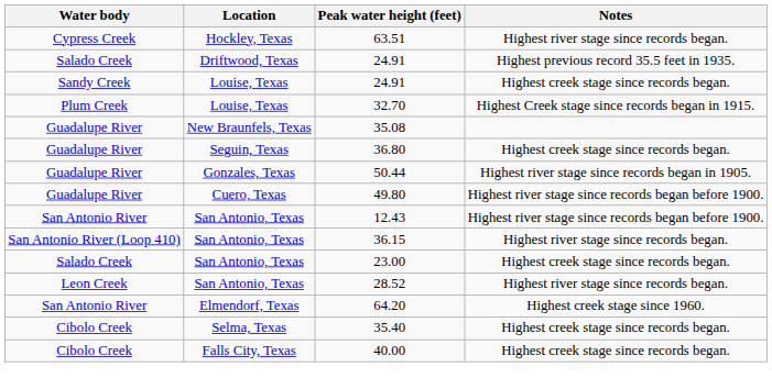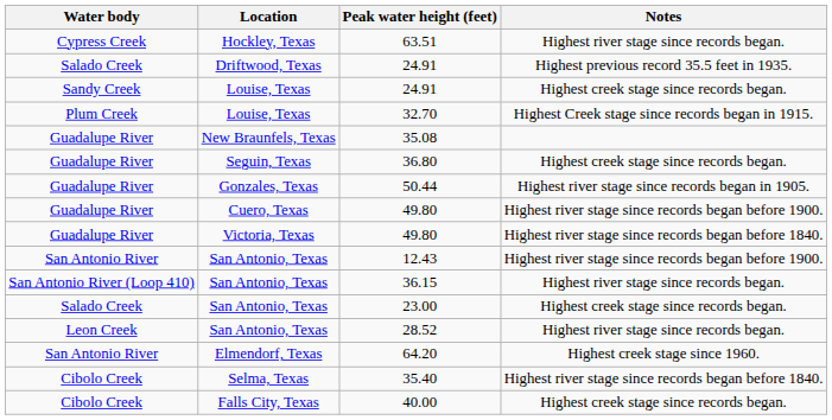+ row: Guadalupe River | Victoria, Texas | 49.80 | Highest river stage since records began before 1840.
35.40 | Notes: Highest creek stage since records began. -> Highest river stage since records began before 1840.
